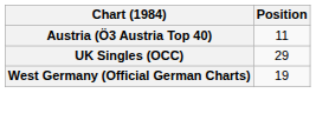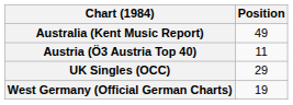+ row: Australia (Kent Music Report) | 49
